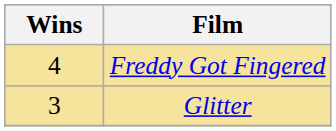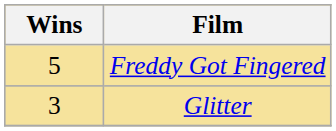Freddy Got Fingered | Wins: 4 -> 5
